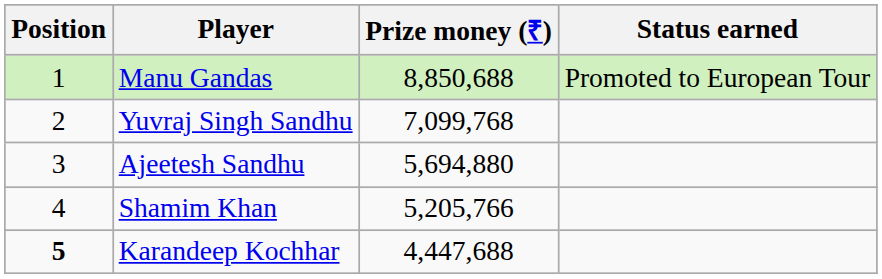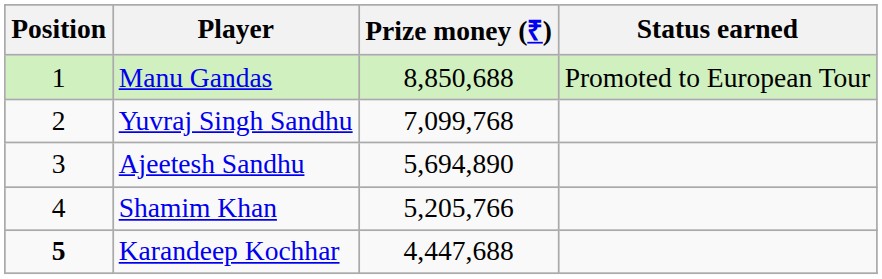Ajeetesh Sandhu | Prize money (₹): 5,694,880 -> 5,694,890
